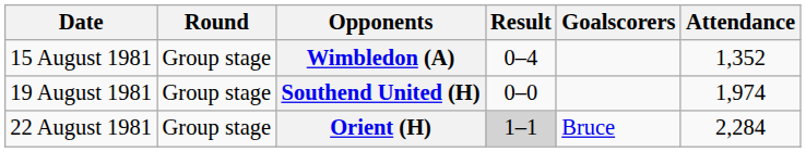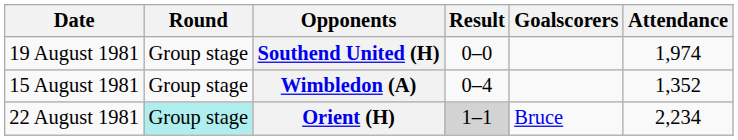rows swapped: Wimbledon (A) <-> Southend United (H)
Orient (H) | Round: no background -> paleturquoise background
Orient (H) | Attendance: 2,284 -> 2,234
